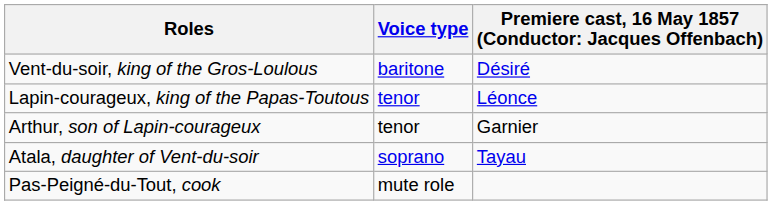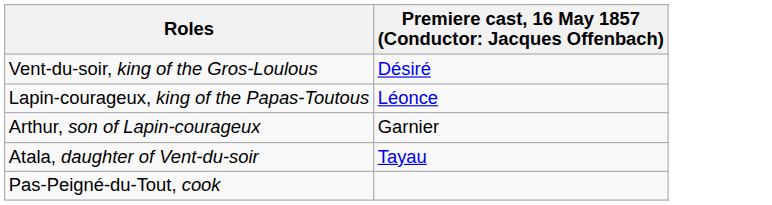- column: Voice type | baritone | tenor | tenor | soprano | mute role
